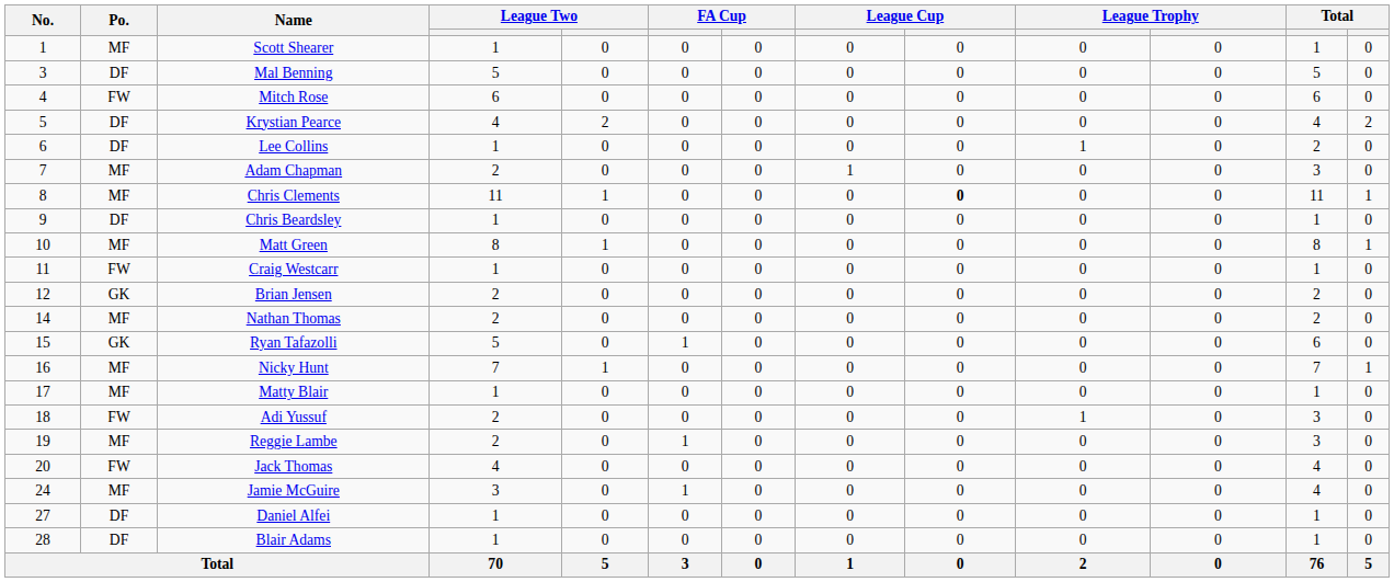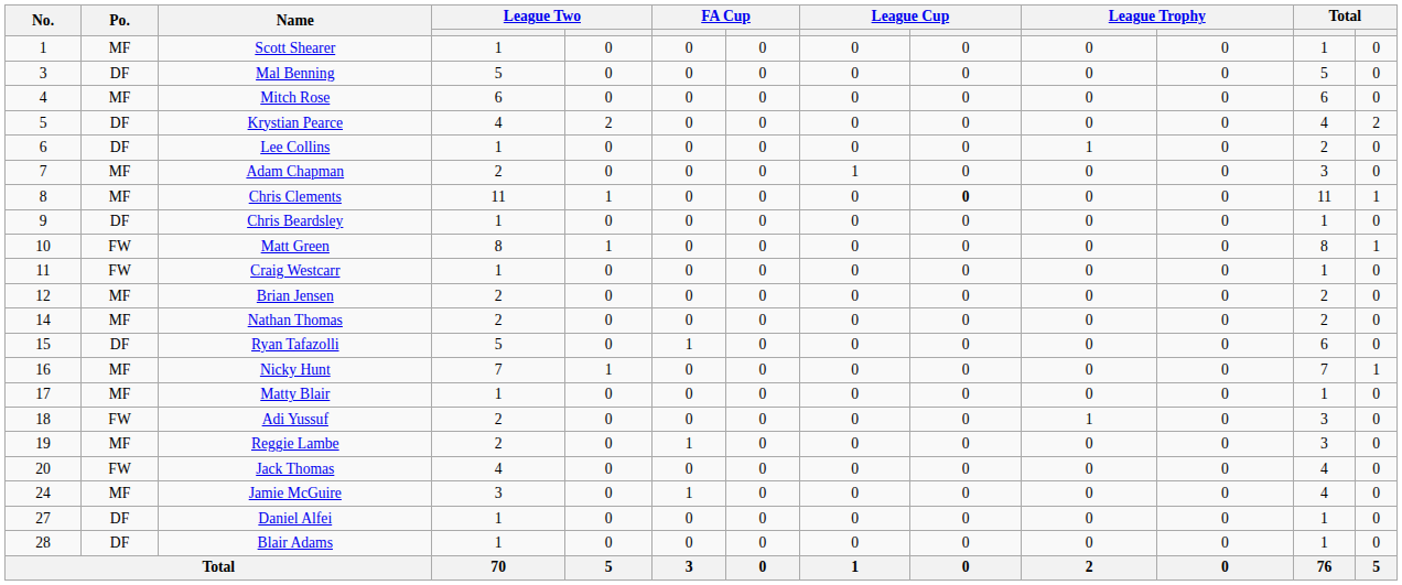Mitch Rose | Po.: FW -> MF
Matt Green | Po.: MF -> FW
Brian Jensen | Po.: GK -> MF
Ryan Tafazolli | Po.: GK -> DF
